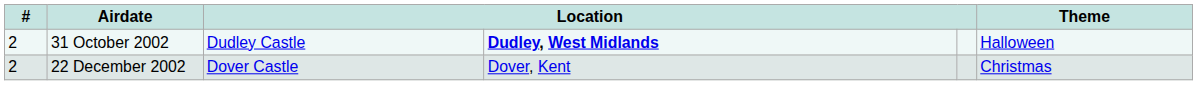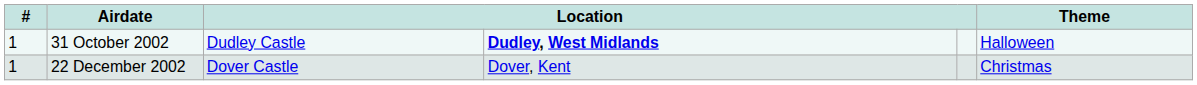31 October 2002 | #: 2 -> 1
22 December 2002 | #: 2 -> 1
